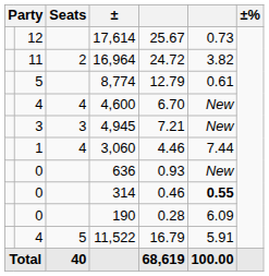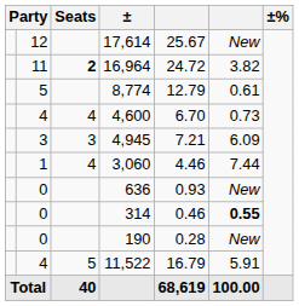17,614 | column 6: 0.73 -> New
16,964 | Seats: normal -> bold
4,600 | column 6: New -> 0.73
4,945 | column 6: New -> 6.09
190 | column 6: 6.09 -> New
